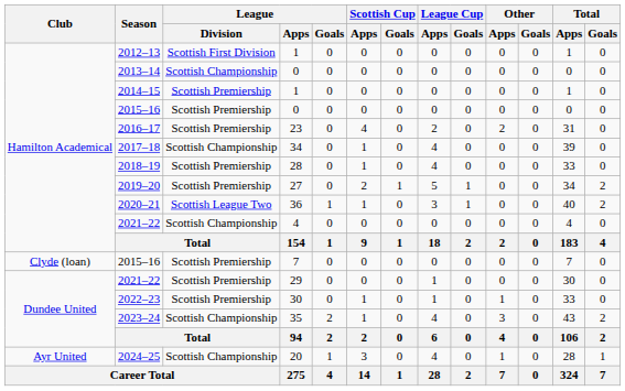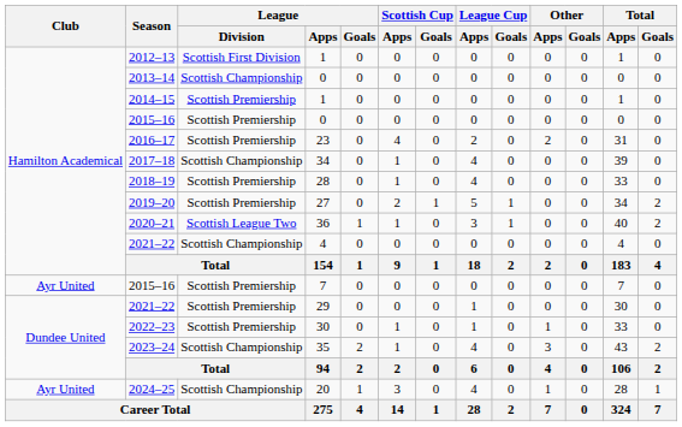2015–16 / 7 | Club: Clyde (loan) -> Ayr United
